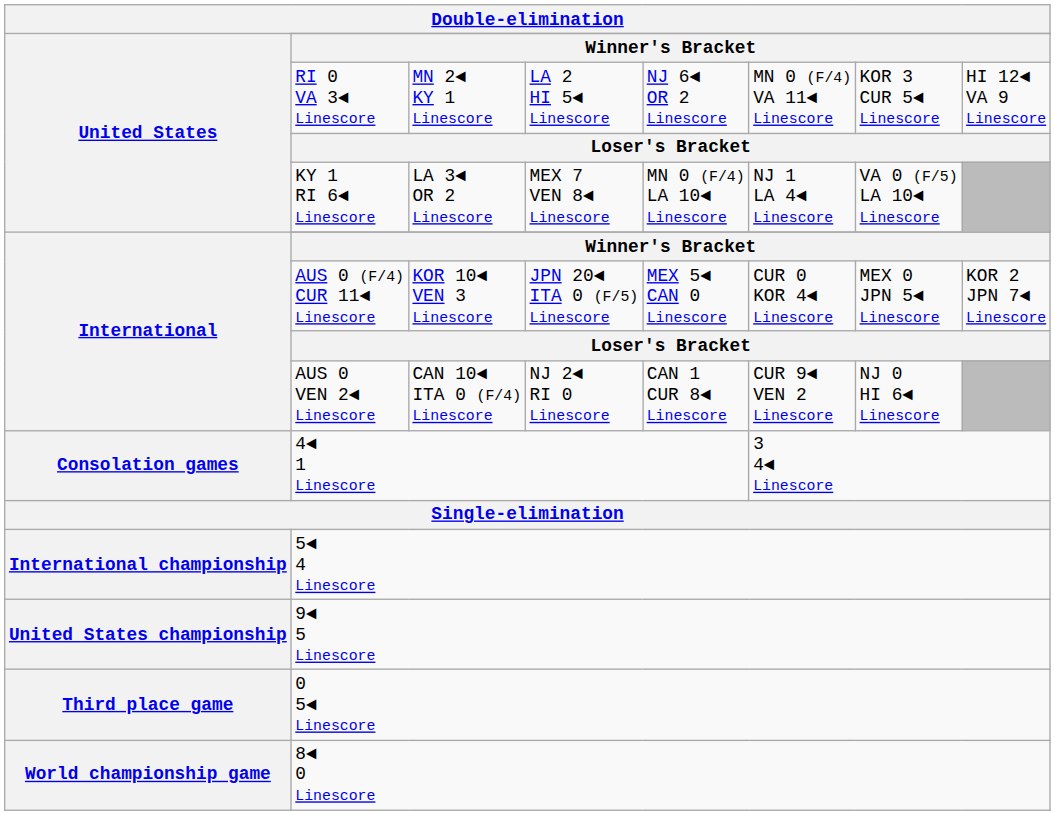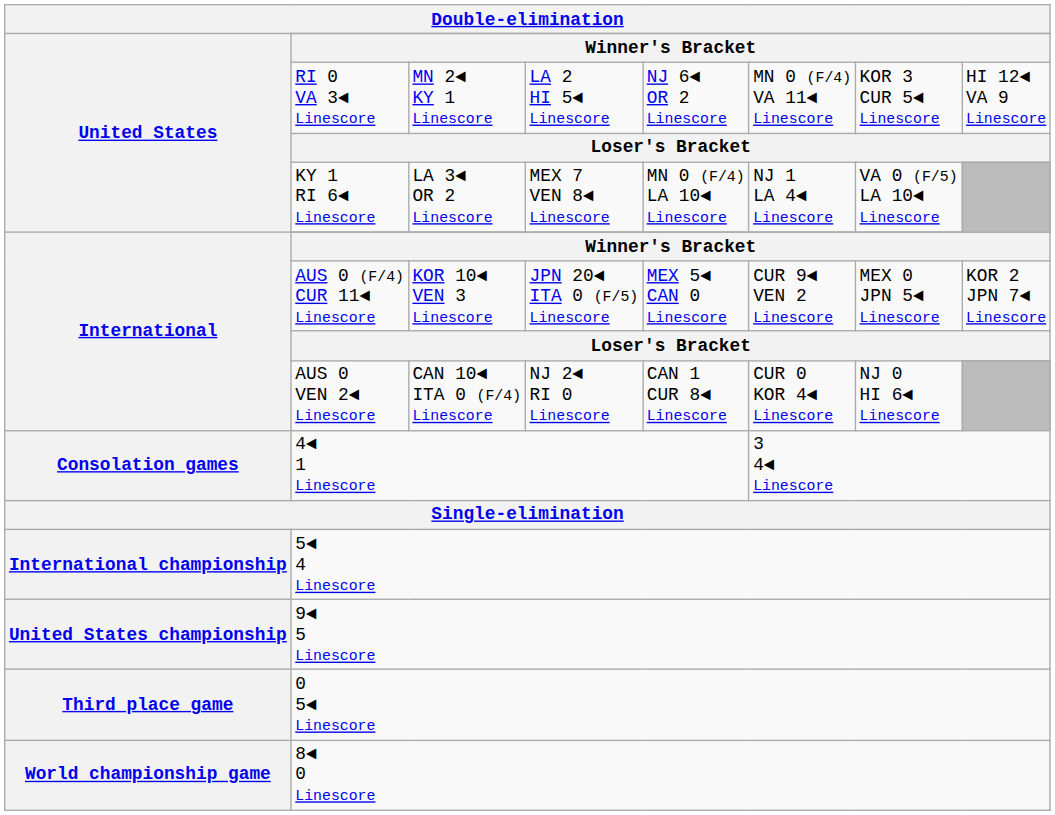AUS 0 (F/4) CUR 11◄ Linescore | column 6: CUR 0 KOR 4◄ Linescore -> CUR 9◄ VEN 2 Linescore
AUS 0 VEN 2◄ Linescore | column 6: CUR 9◄ VEN 2 Linescore -> CUR 0 KOR 4◄ Linescore
